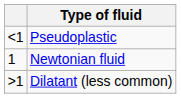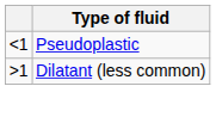- row: 1 | Newtonian fluid
